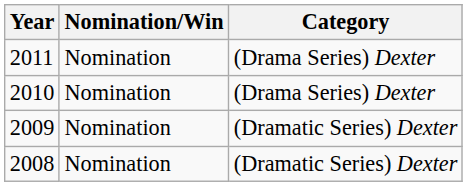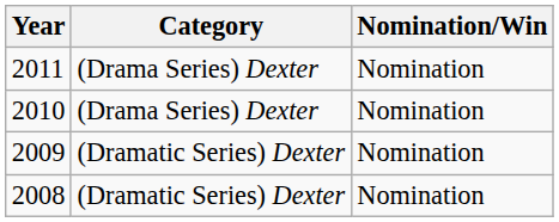columns swapped: Nomination/Win <-> Category
